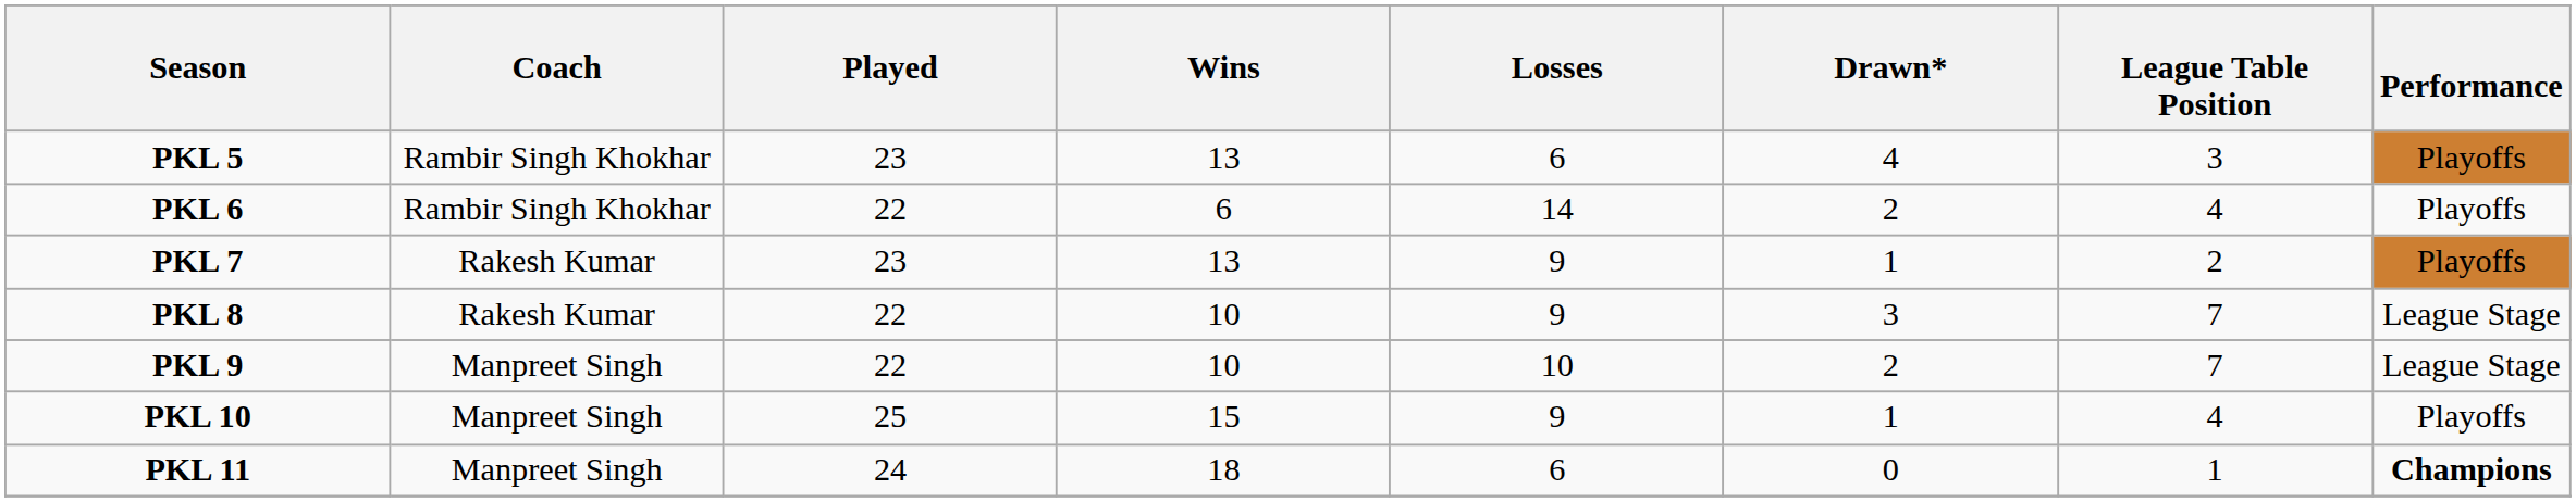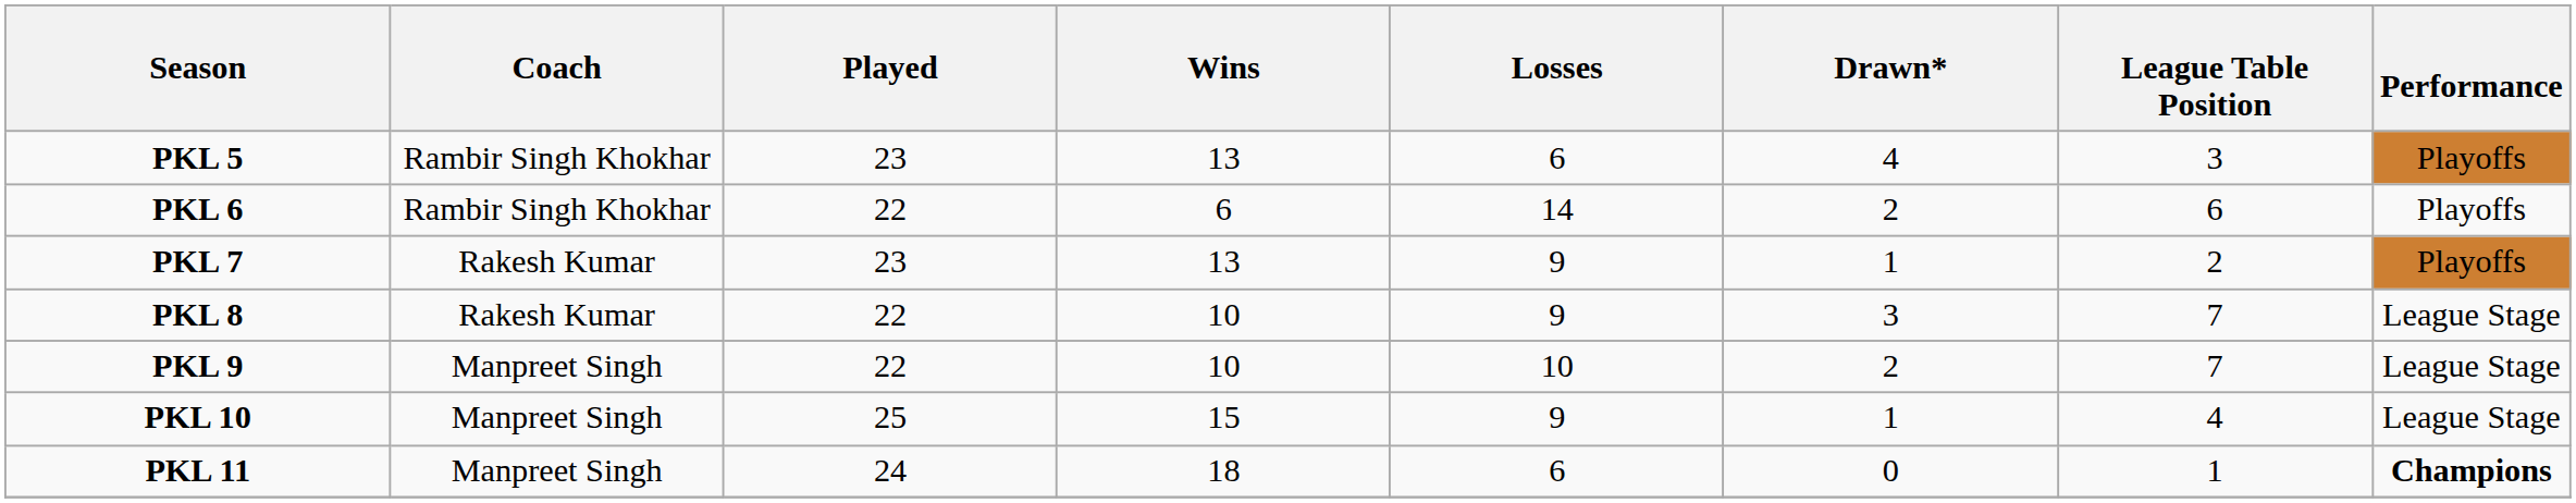PKL 6 | League Table Position: 4 -> 6
PKL 10 | Performance: Playoffs -> League Stage
